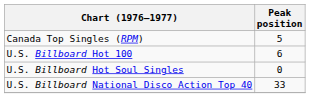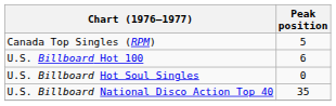U.S. Billboard National Disco Action Top 40 | Peak position: 33 -> 35
